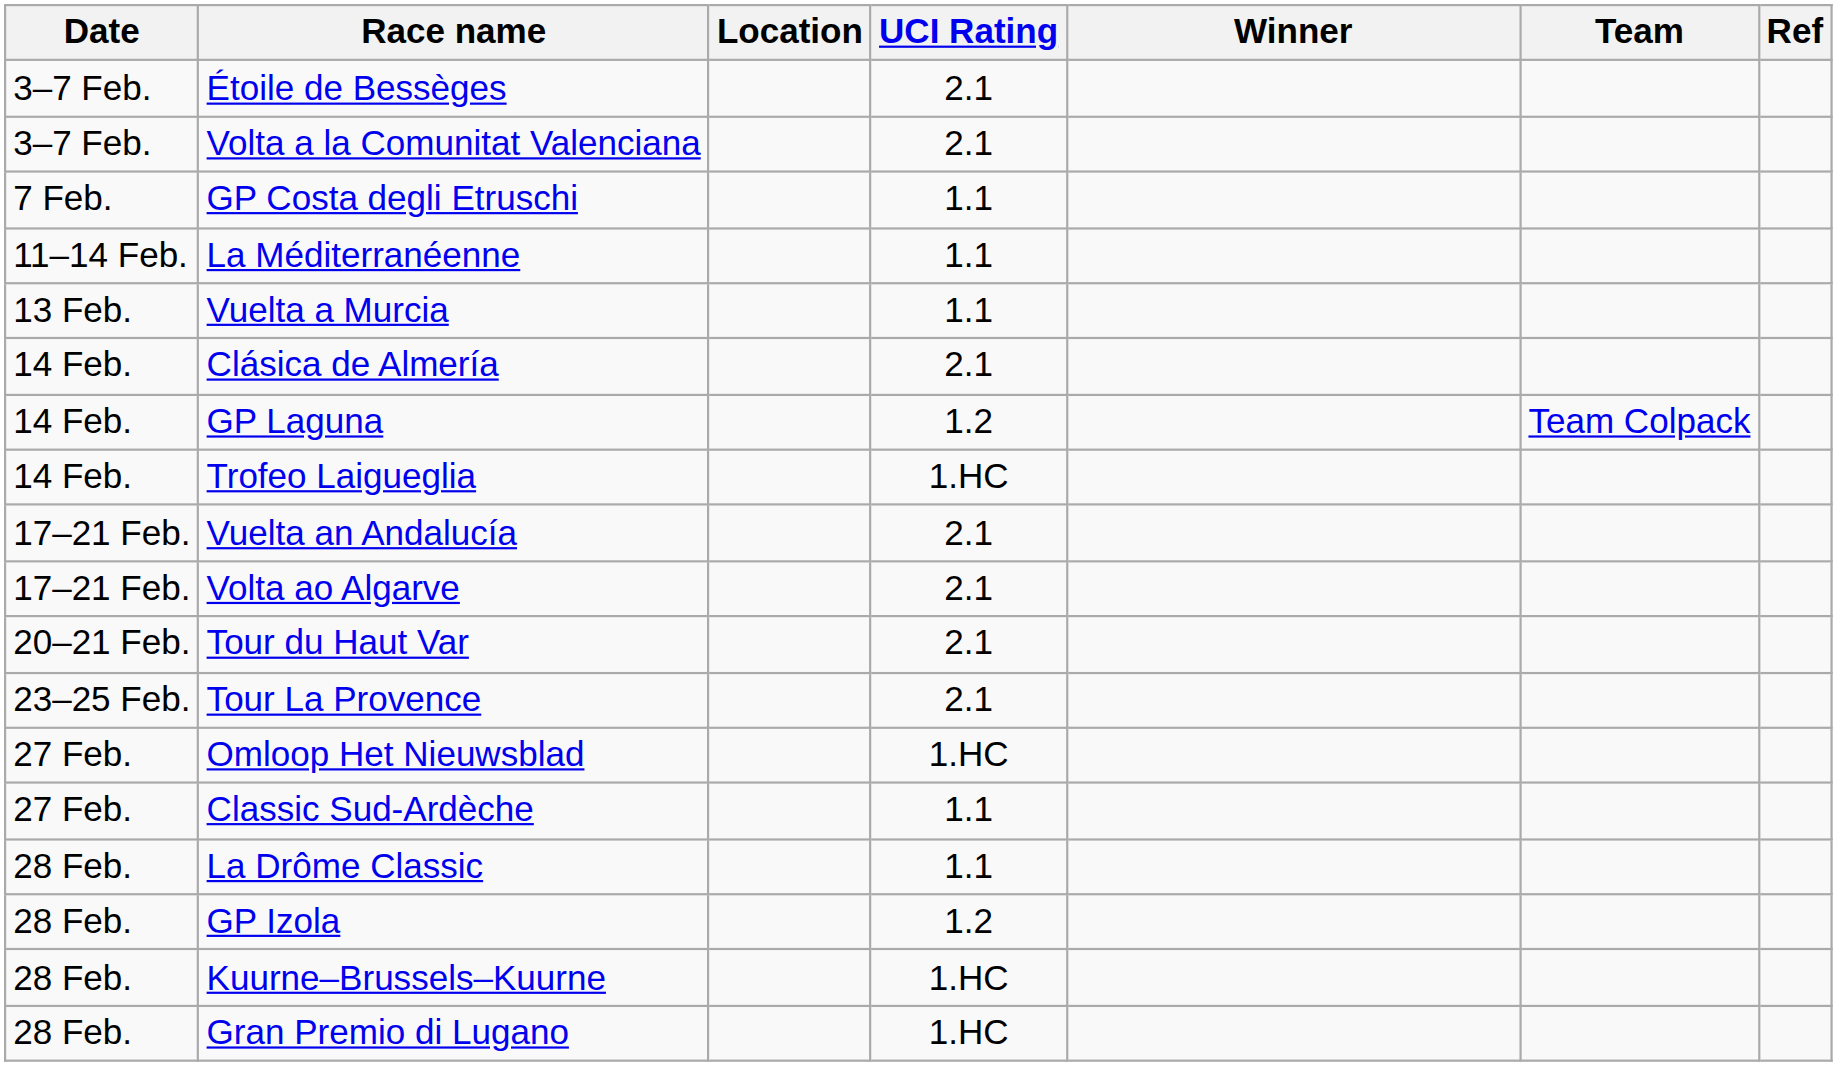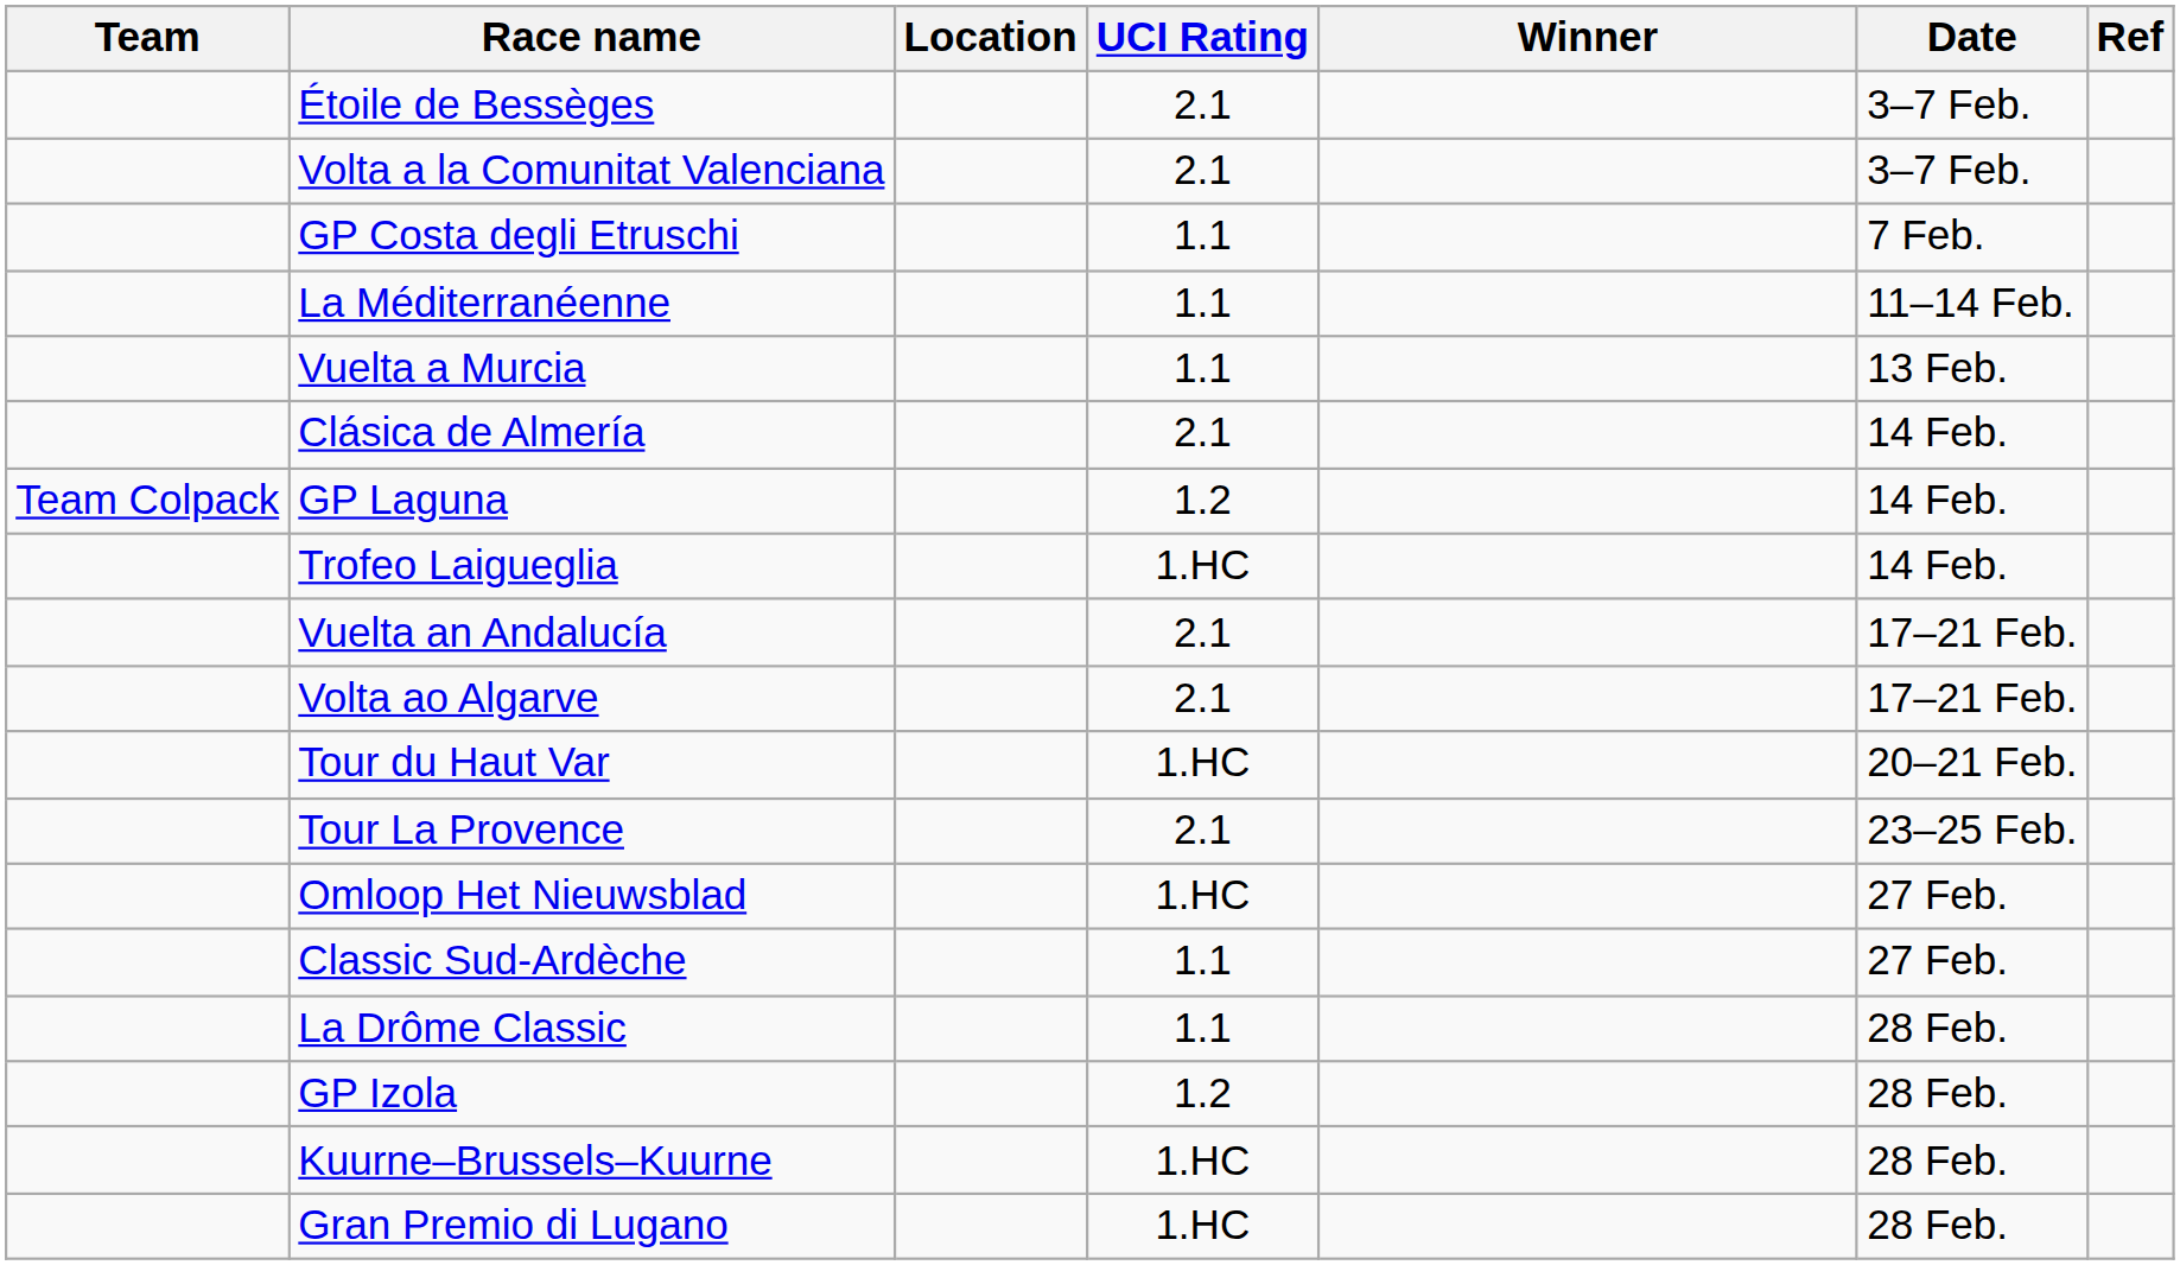columns swapped: Date <-> Team
Tour du Haut Var | UCI Rating: 2.1 -> 1.HC
